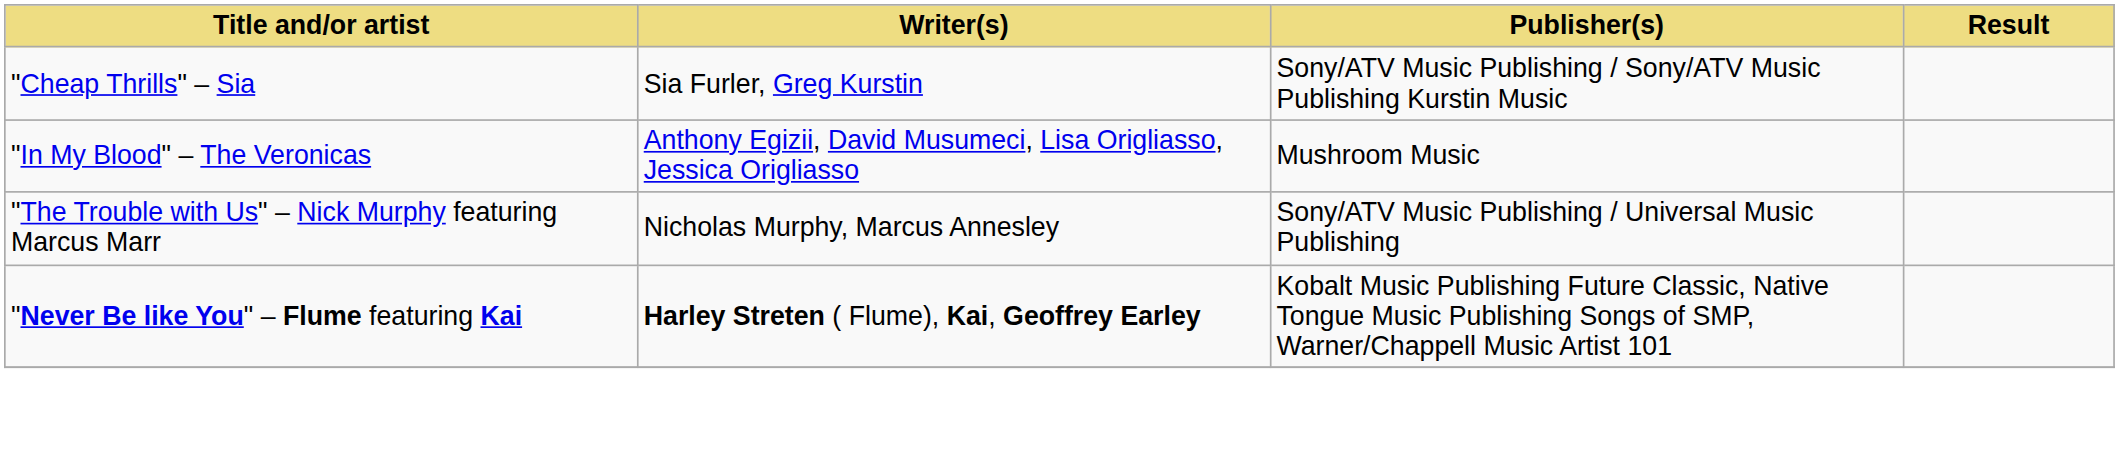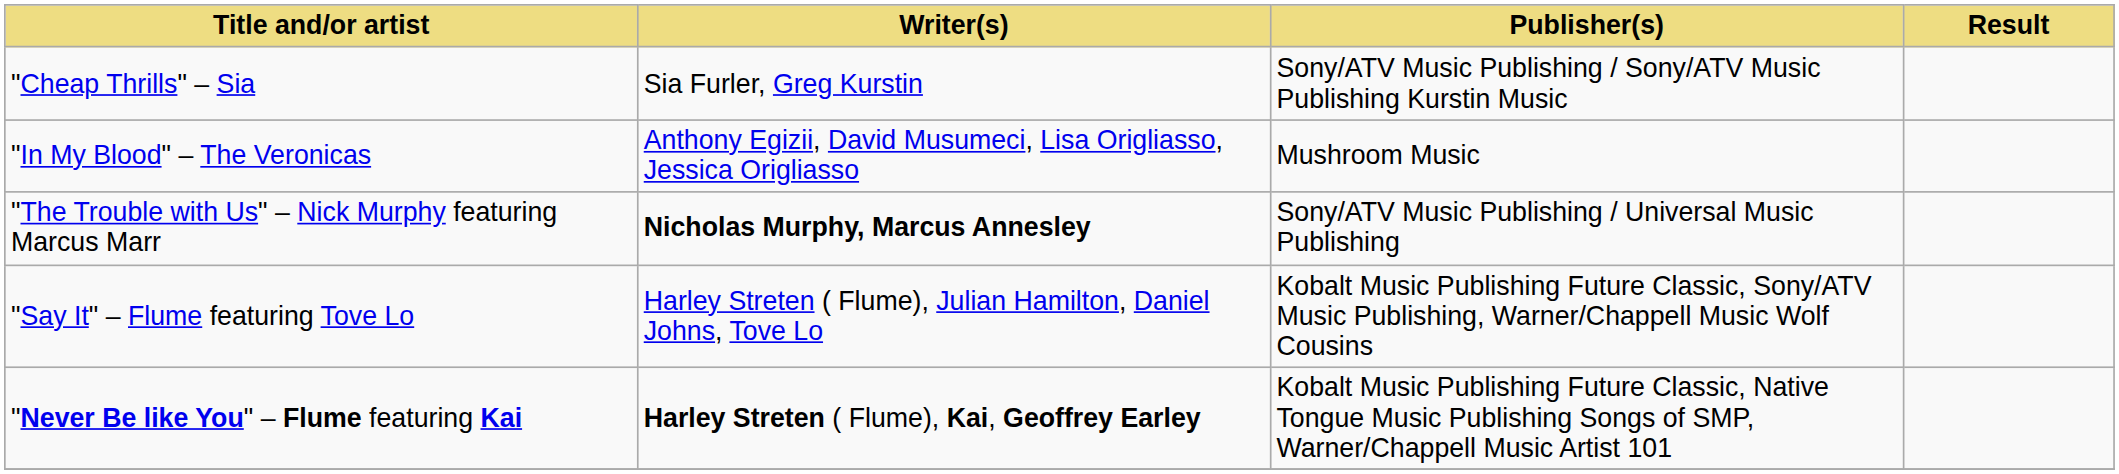"The Trouble with Us" – Nick Murphy featuring Marcus Marr | Writer(s): normal -> bold
+ row: "Say It" – Flume featuring Tove Lo | Harley Streten ( Flume), Julian Hamilton, Daniel Johns, Tove Lo | Kobalt Music Publishing Future Classic, Sony/ATV Music Publishing, Warner/Chappell Music Wolf Cousins
